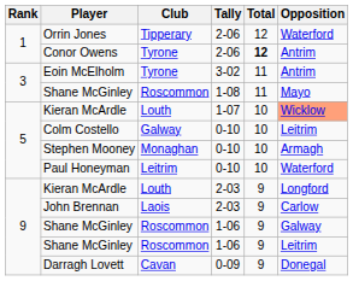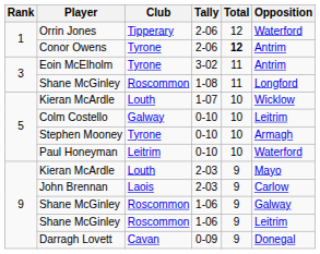Shane McGinley / 1-08 | Opposition: Mayo -> Longford
Kieran McArdle / 1-07 | Opposition: lightsalmon background -> no background
Stephen Mooney | Club: Monaghan -> Tyrone
Kieran McArdle / 2-03 | Opposition: Longford -> Mayo
